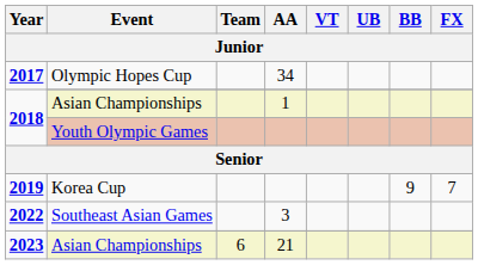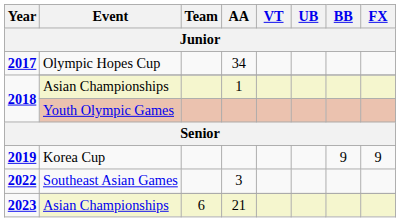Korea Cup | FX: 7 -> 9
